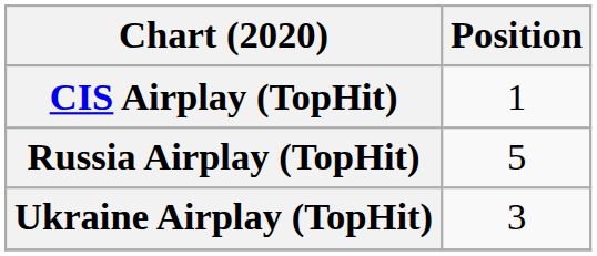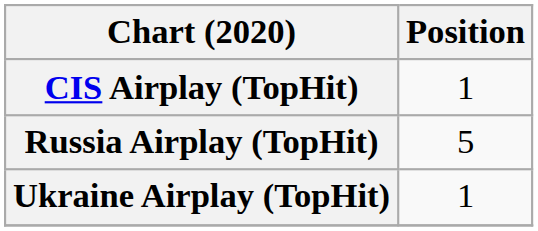Ukraine Airplay (TopHit) | Position: 3 -> 1
